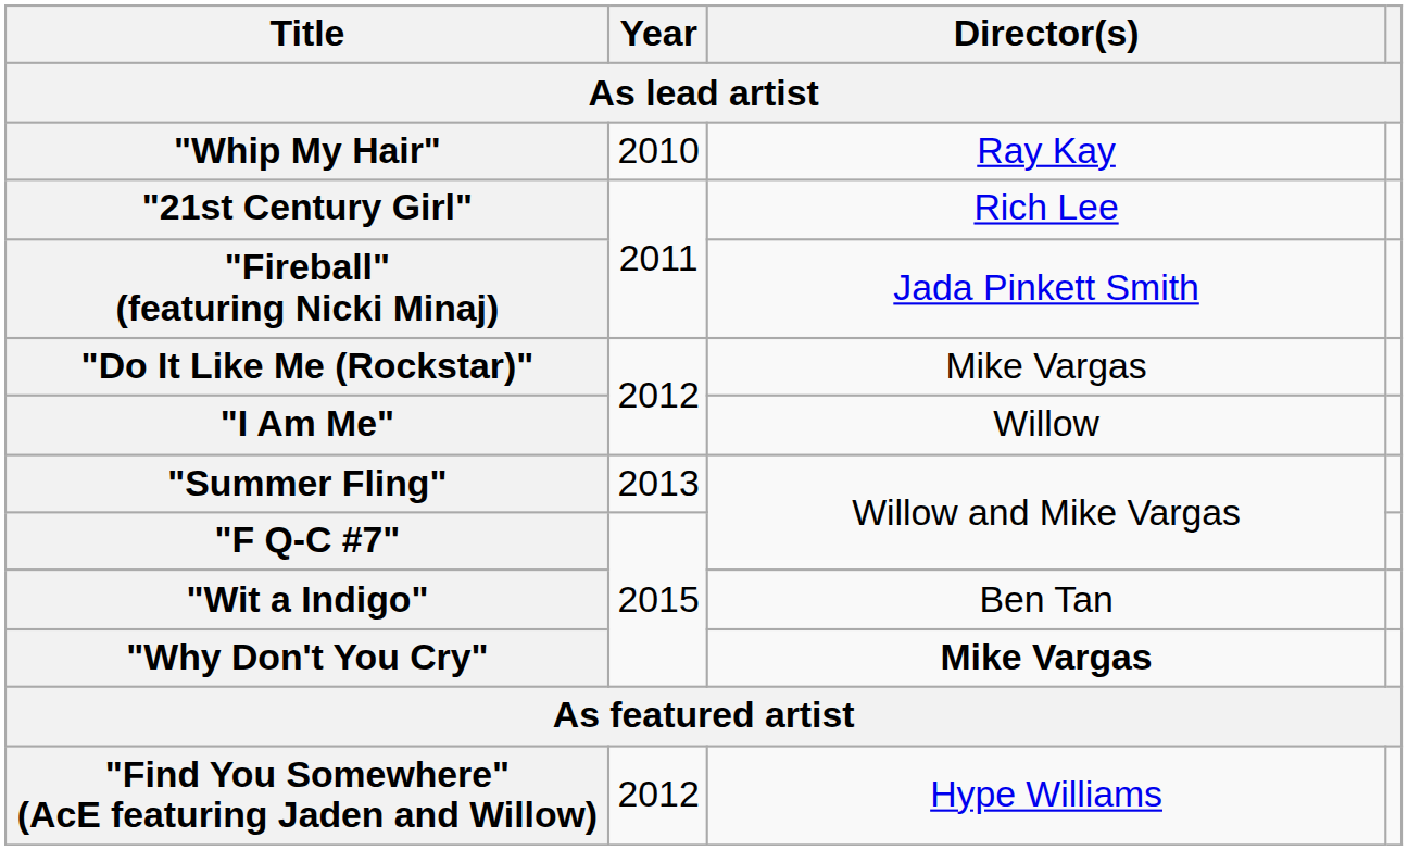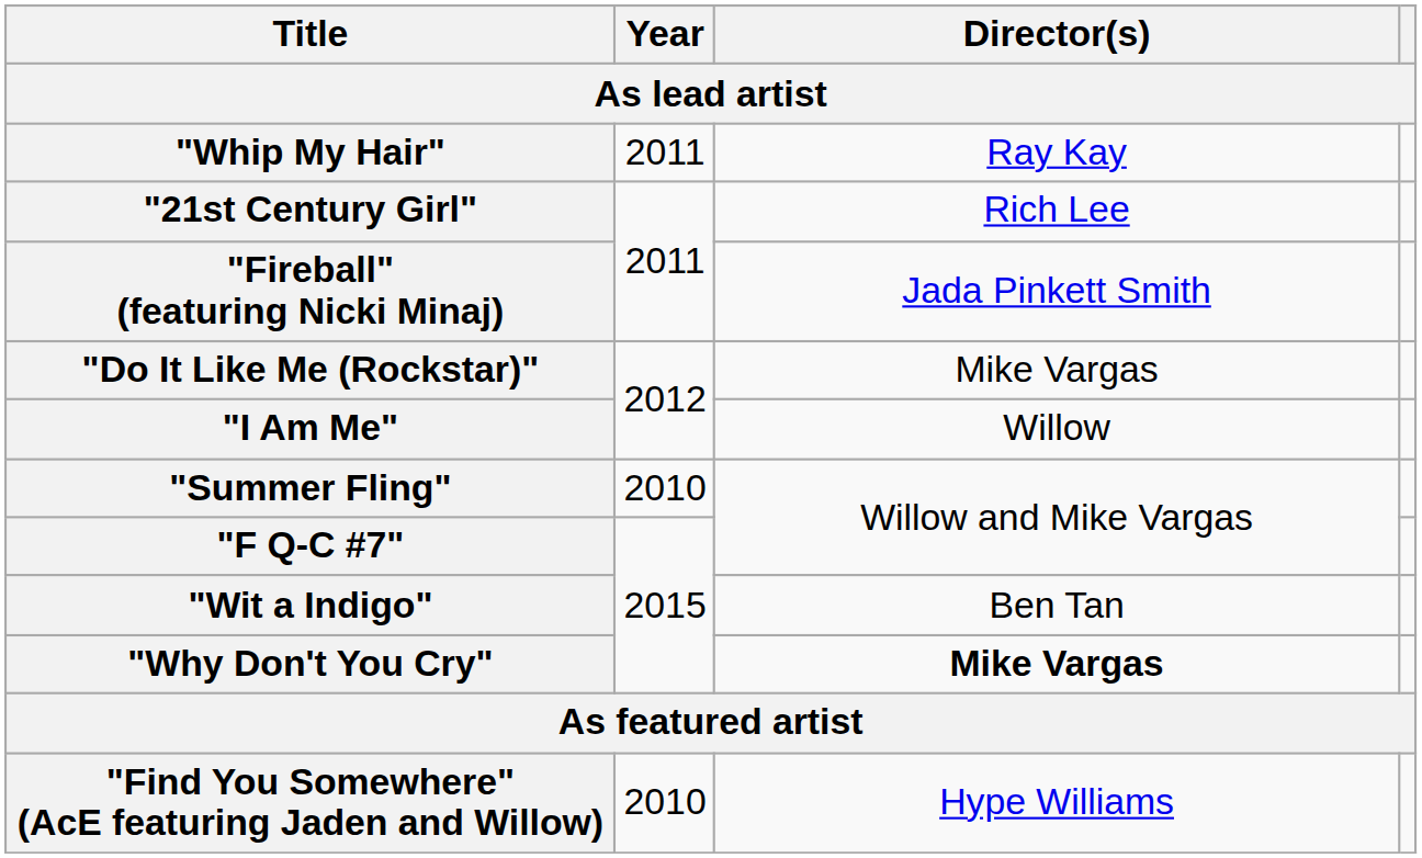"Whip My Hair" | Year: 2010 -> 2011
"Summer Fling" | Year: 2013 -> 2010
"Find You Somewhere" (AcE featuring Jaden and Willow) | Year: 2012 -> 2010
